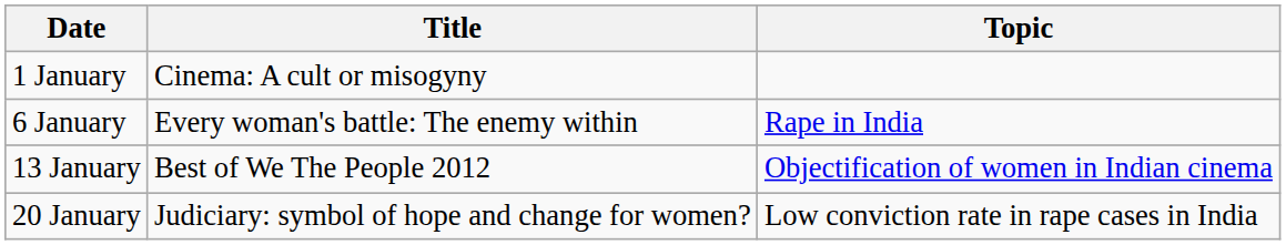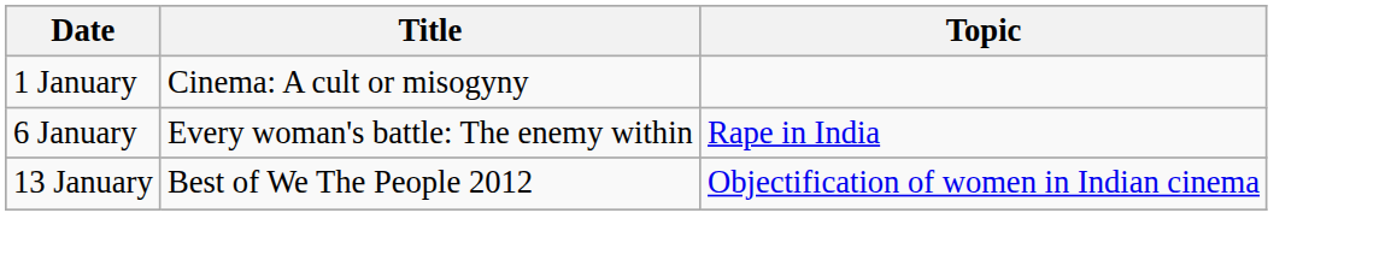- row: 20 January | Judiciary: symbol of hope and change for women? | Low conviction rate in rape cases in India
